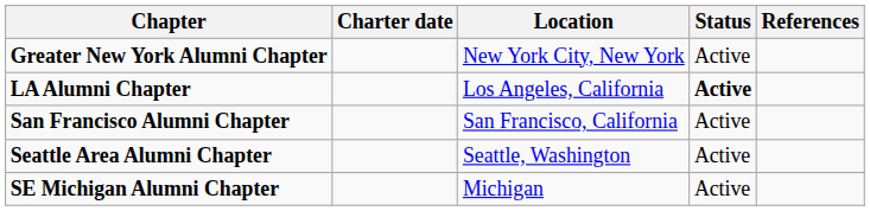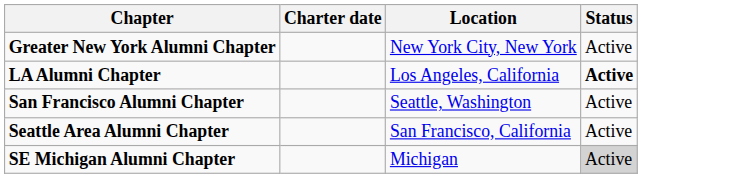- column: References
San Francisco Alumni Chapter | Location: San Francisco, California -> Seattle, Washington
Seattle Area Alumni Chapter | Location: Seattle, Washington -> San Francisco, California
SE Michigan Alumni Chapter | Status: no background -> lightgrey background
